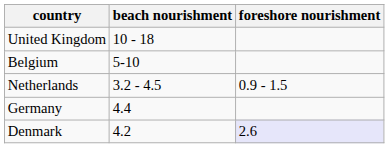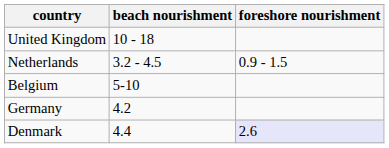rows swapped: Belgium <-> Netherlands
Germany | beach nourishment: 4.4 -> 4.2
Denmark | beach nourishment: 4.2 -> 4.4
